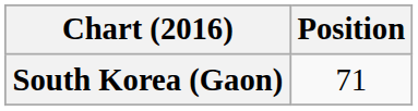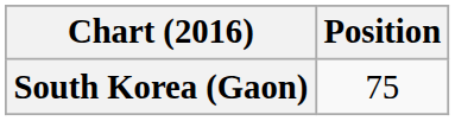South Korea (Gaon) | Position: 71 -> 75
